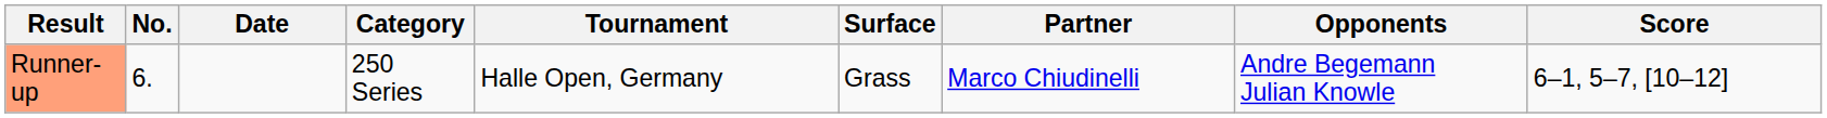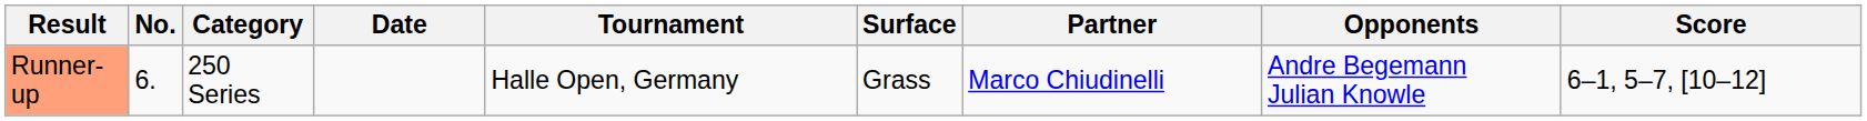columns swapped: Date <-> Category
